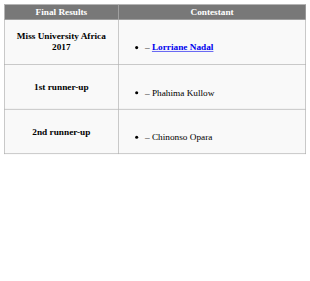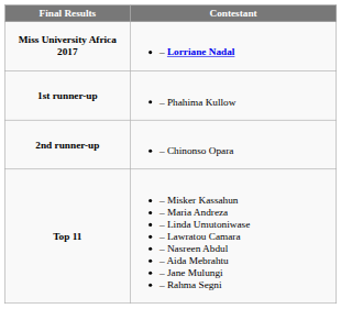+ row: Top 11 | – Misker Kassahun – Maria Andreza – Linda Umutoniwase – Lawratou Camara – Nasreen Abdul – Aida Mebrahtu – Jane Mulungi – Rahma Segni
